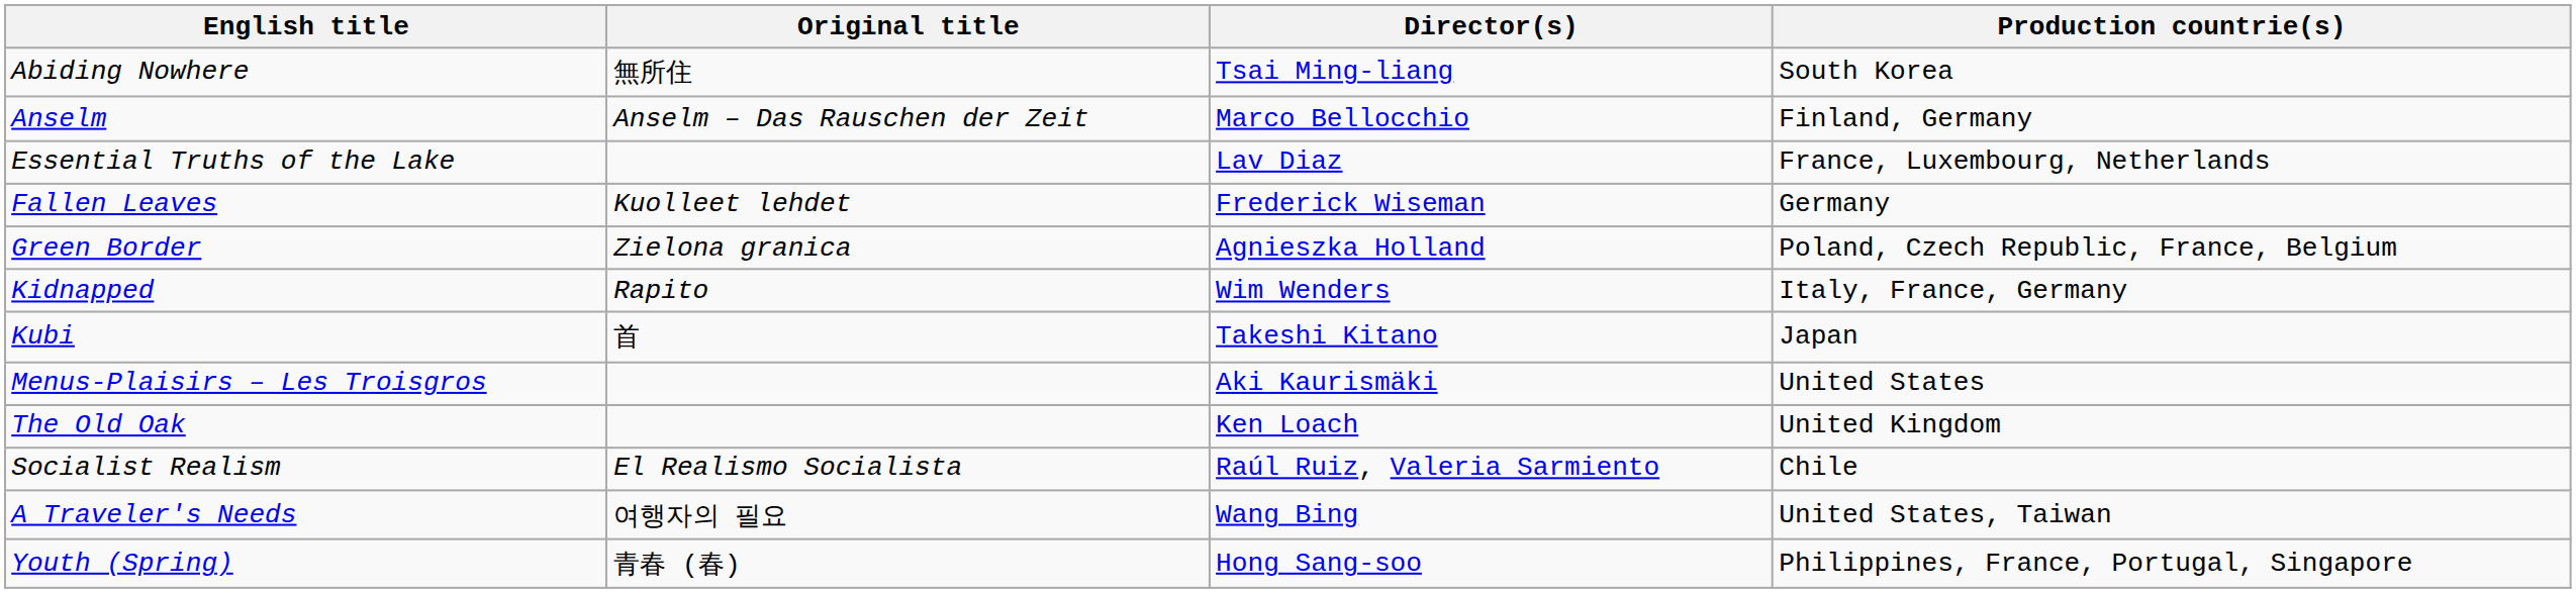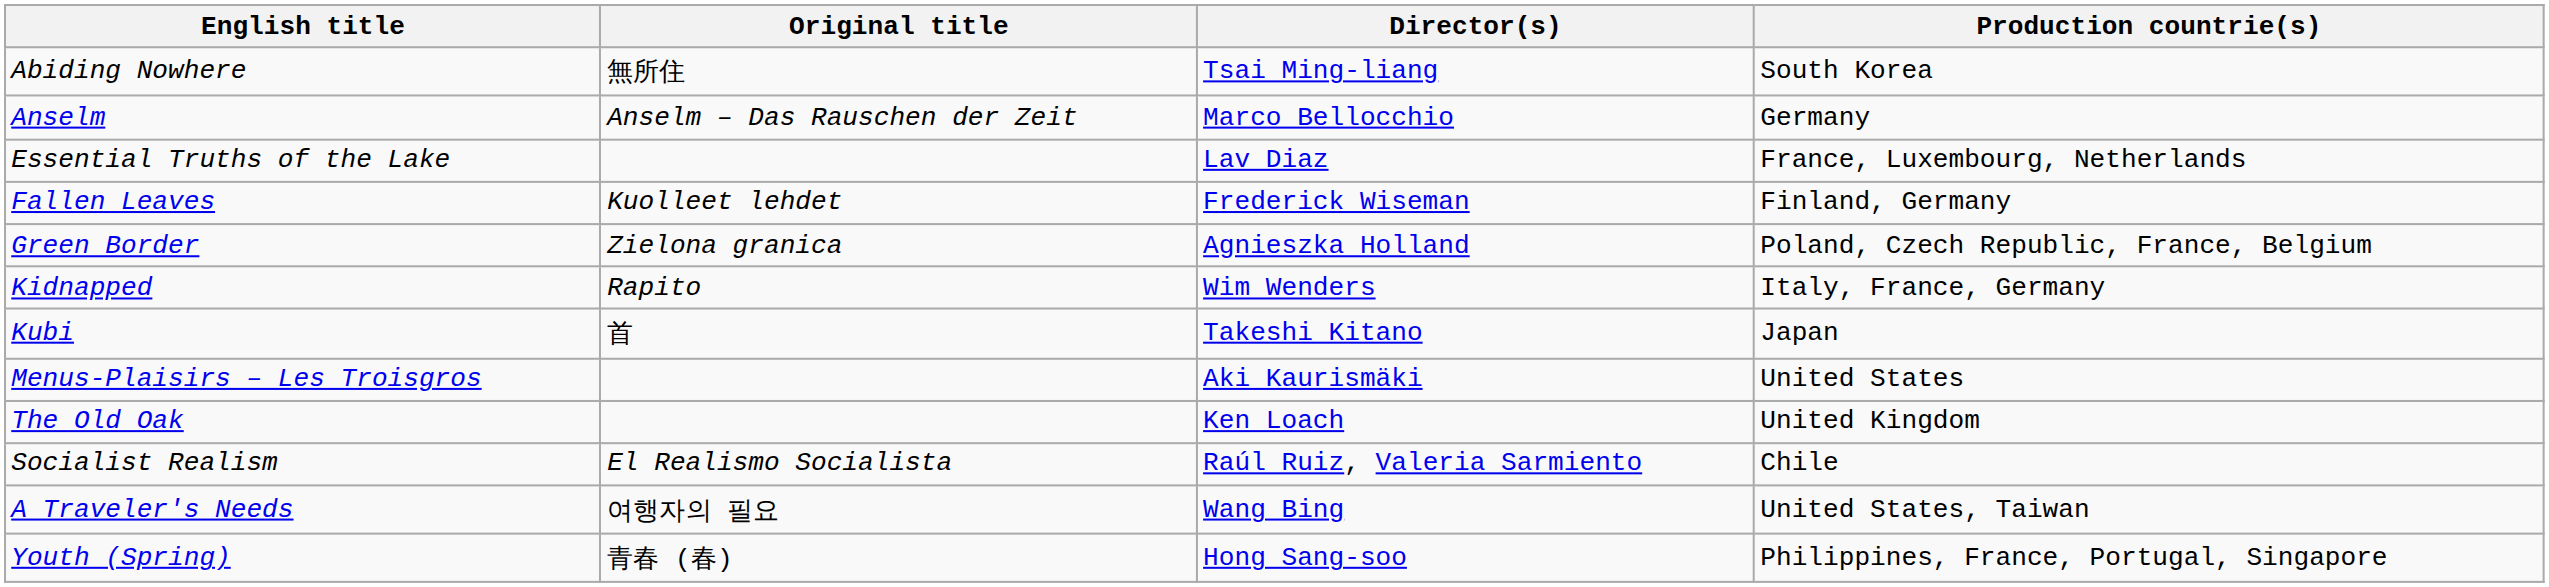Anselm | Production countrie(s): Finland, Germany -> Germany
Fallen Leaves | Production countrie(s): Germany -> Finland, Germany
